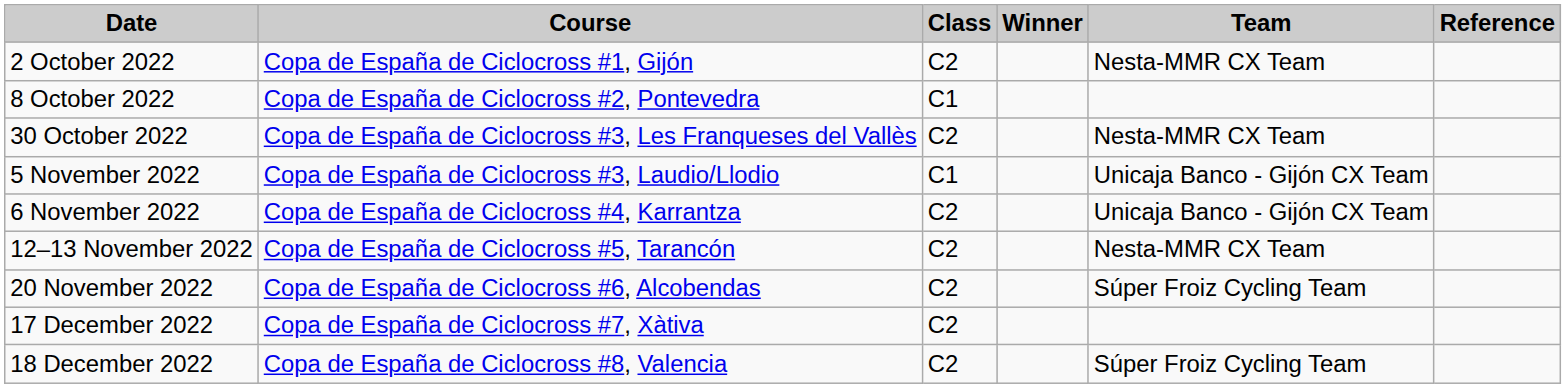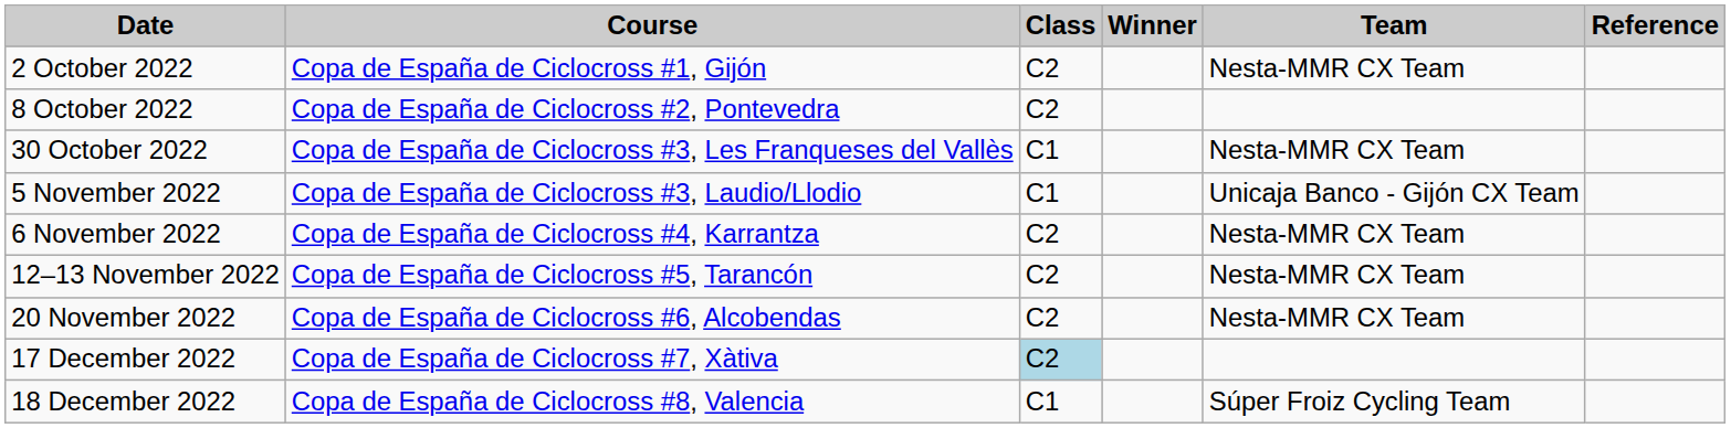8 October 2022 | Class: C1 -> C2
30 October 2022 | Class: C2 -> C1
6 November 2022 | Team: Unicaja Banco - Gijón CX Team -> Nesta-MMR CX Team
20 November 2022 | Team: Súper Froiz Cycling Team -> Nesta-MMR CX Team
17 December 2022 | Class: no background -> lightblue background
18 December 2022 | Class: C2 -> C1
